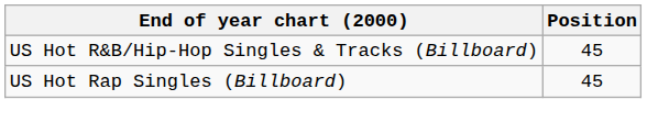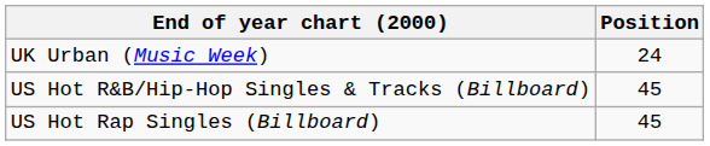+ row: UK Urban (Music Week) | 24
